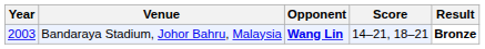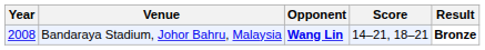Bandaraya Stadium, Johor Bahru, Malaysia | Year: 2003 -> 2008
